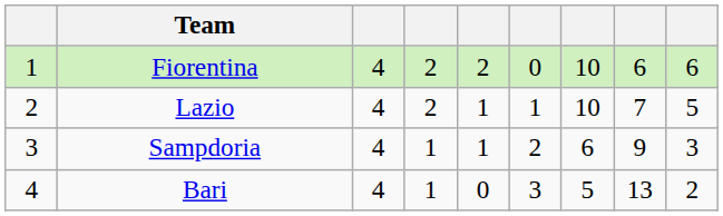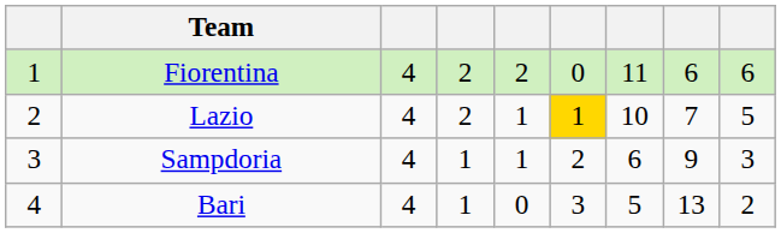Fiorentina | column 7: 10 -> 11
Lazio | column 6: no background -> gold background
